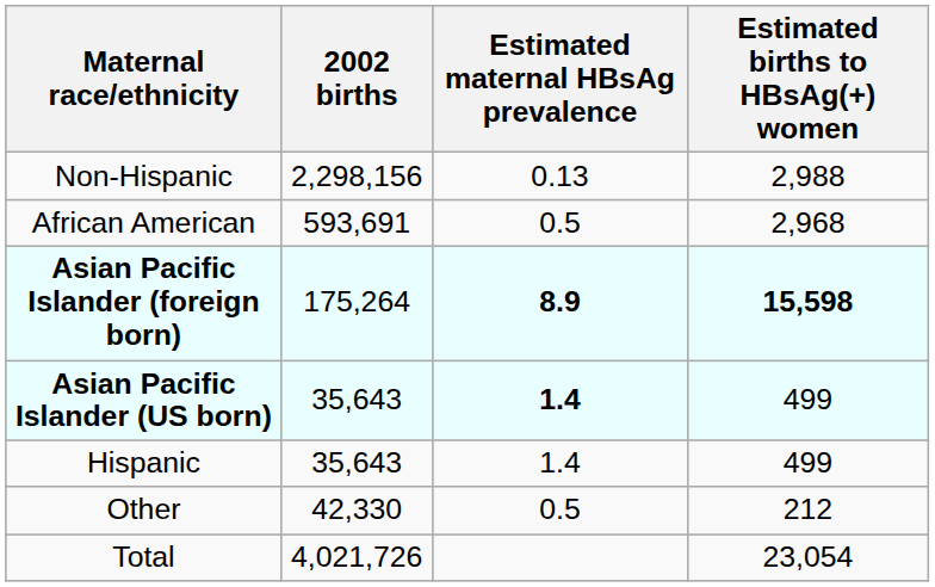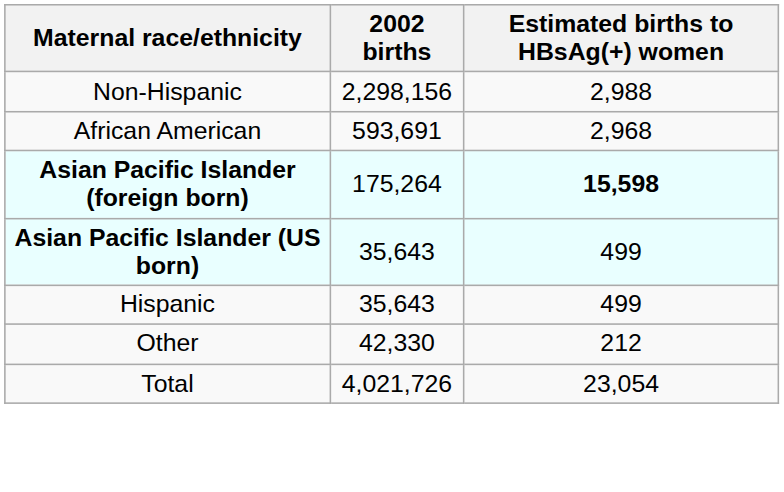- column: Estimated maternal HBsAg prevalence | 0.13 | 0.5 | 8.9 | 1.4 | 1.4 | 0.5
